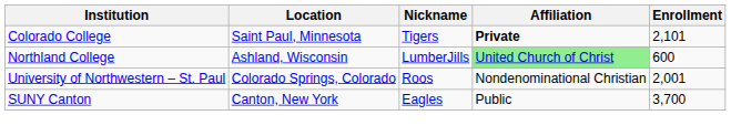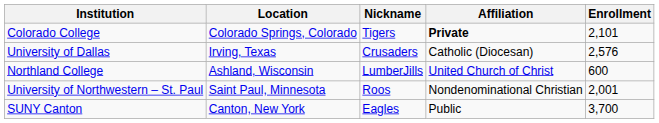Colorado College | Location: Saint Paul, Minnesota -> Colorado Springs, Colorado
+ row: University of Dallas | Irving, Texas | Crusaders | Catholic (Diocesan) | 2,576
Northland College | Affiliation: lightgreen background -> no background
University of Northwestern – St. Paul | Location: Colorado Springs, Colorado -> Saint Paul, Minnesota
